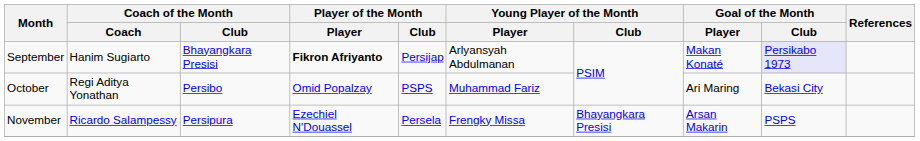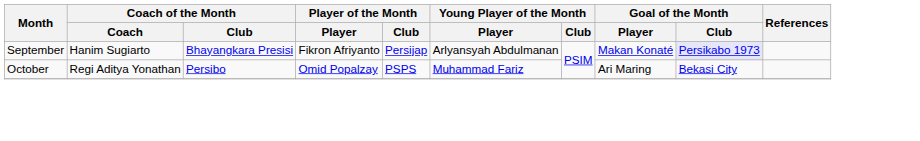September | Player of the Month / Player: bold -> normal
- row: November | Ricardo Salampessy | Persipura | Ezechiel N'Douassel | Persela | Frengky Missa | Bhayangkara Presisi | Arsan Makarin | PSPS
